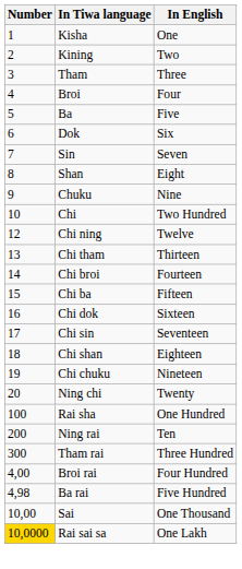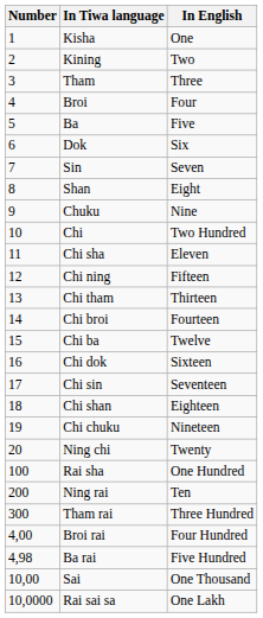+ row: 11 | Chi sha | Eleven
Chi ning | In English: Twelve -> Fifteen
Chi ba | In English: Fifteen -> Twelve
Rai sai sa | Number: gold background -> no background
